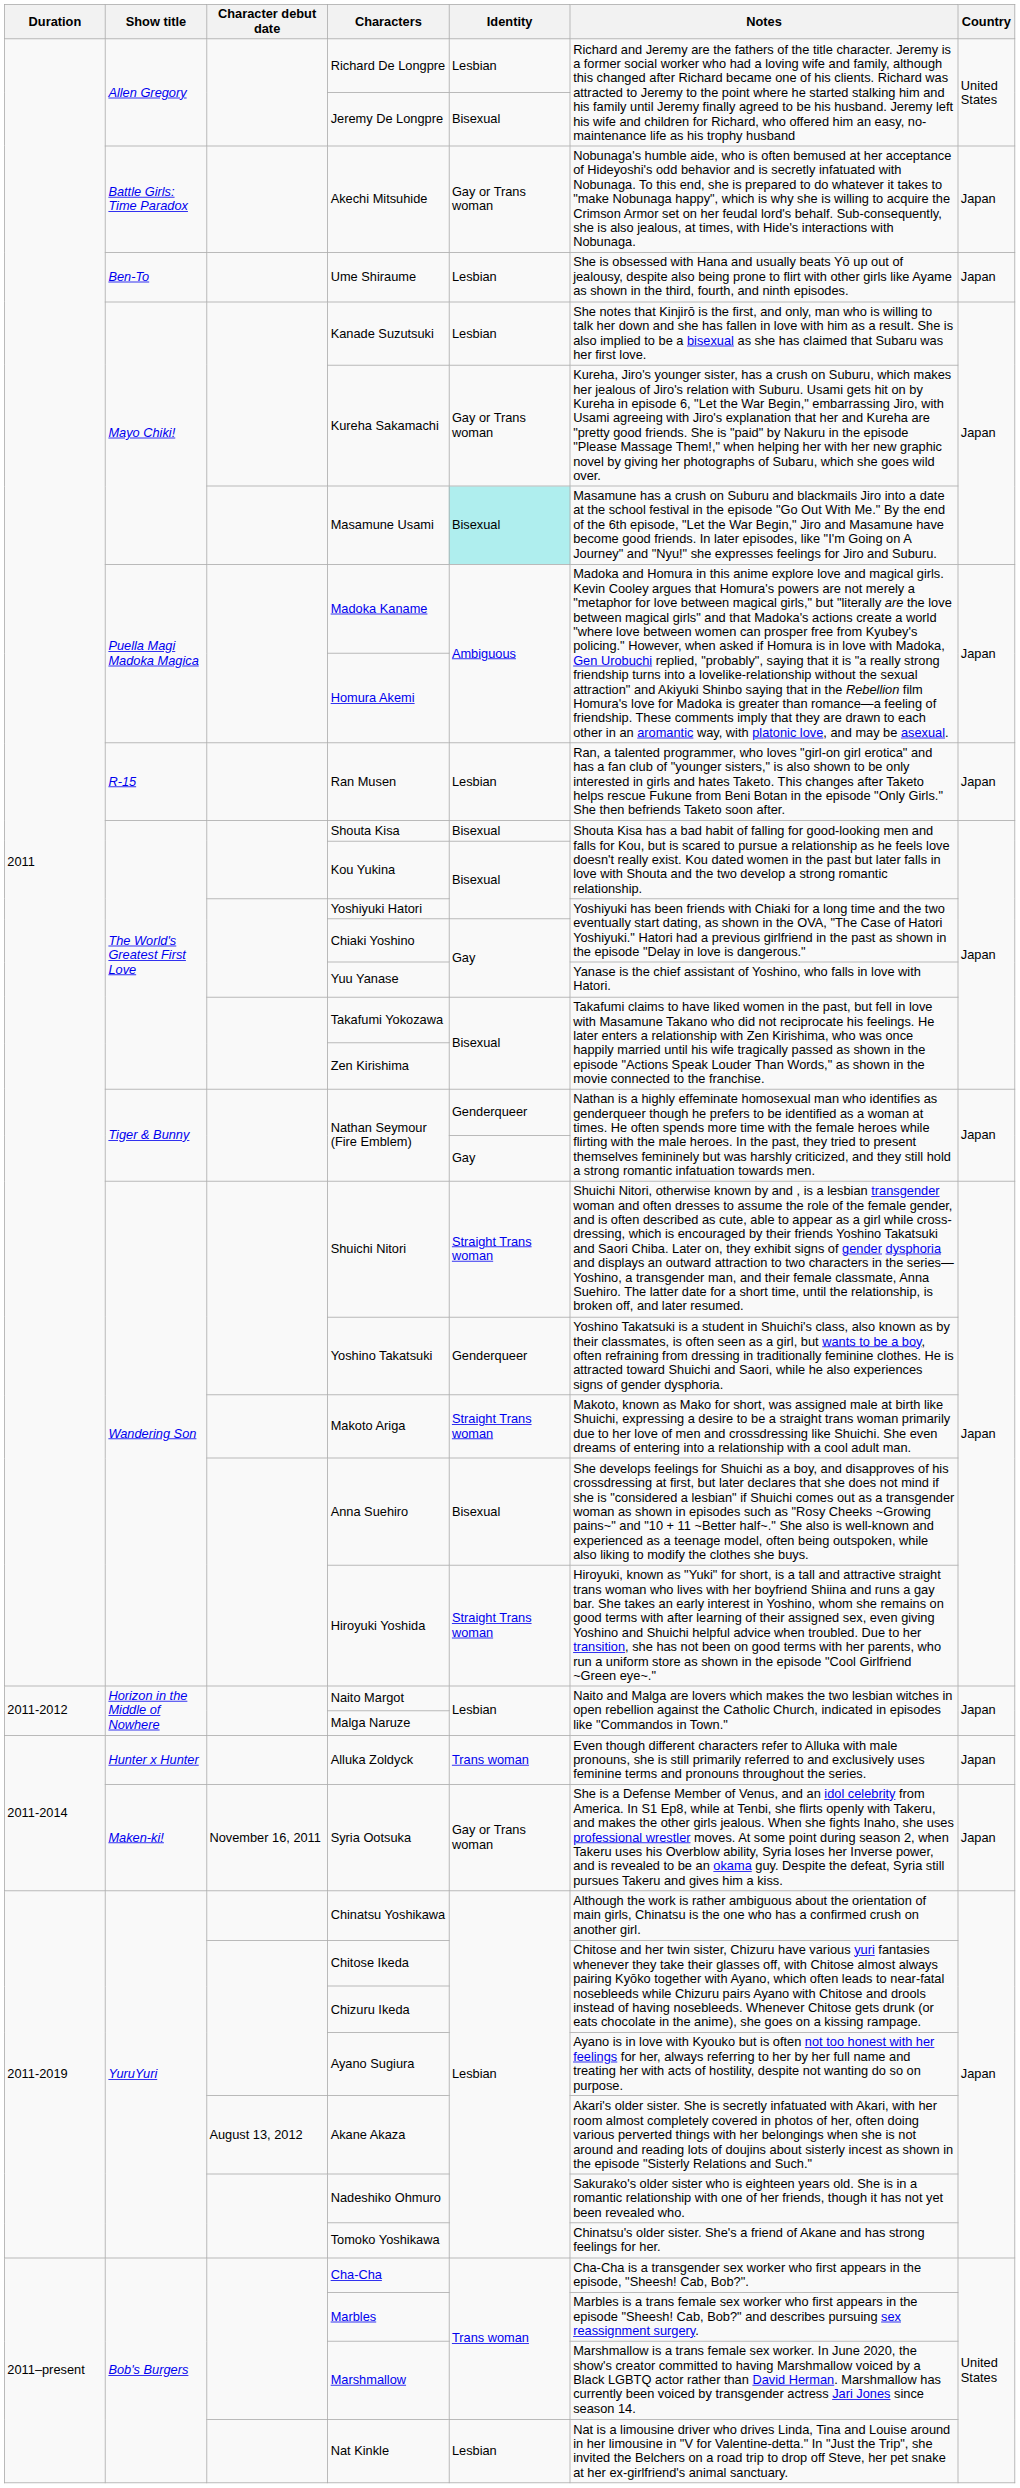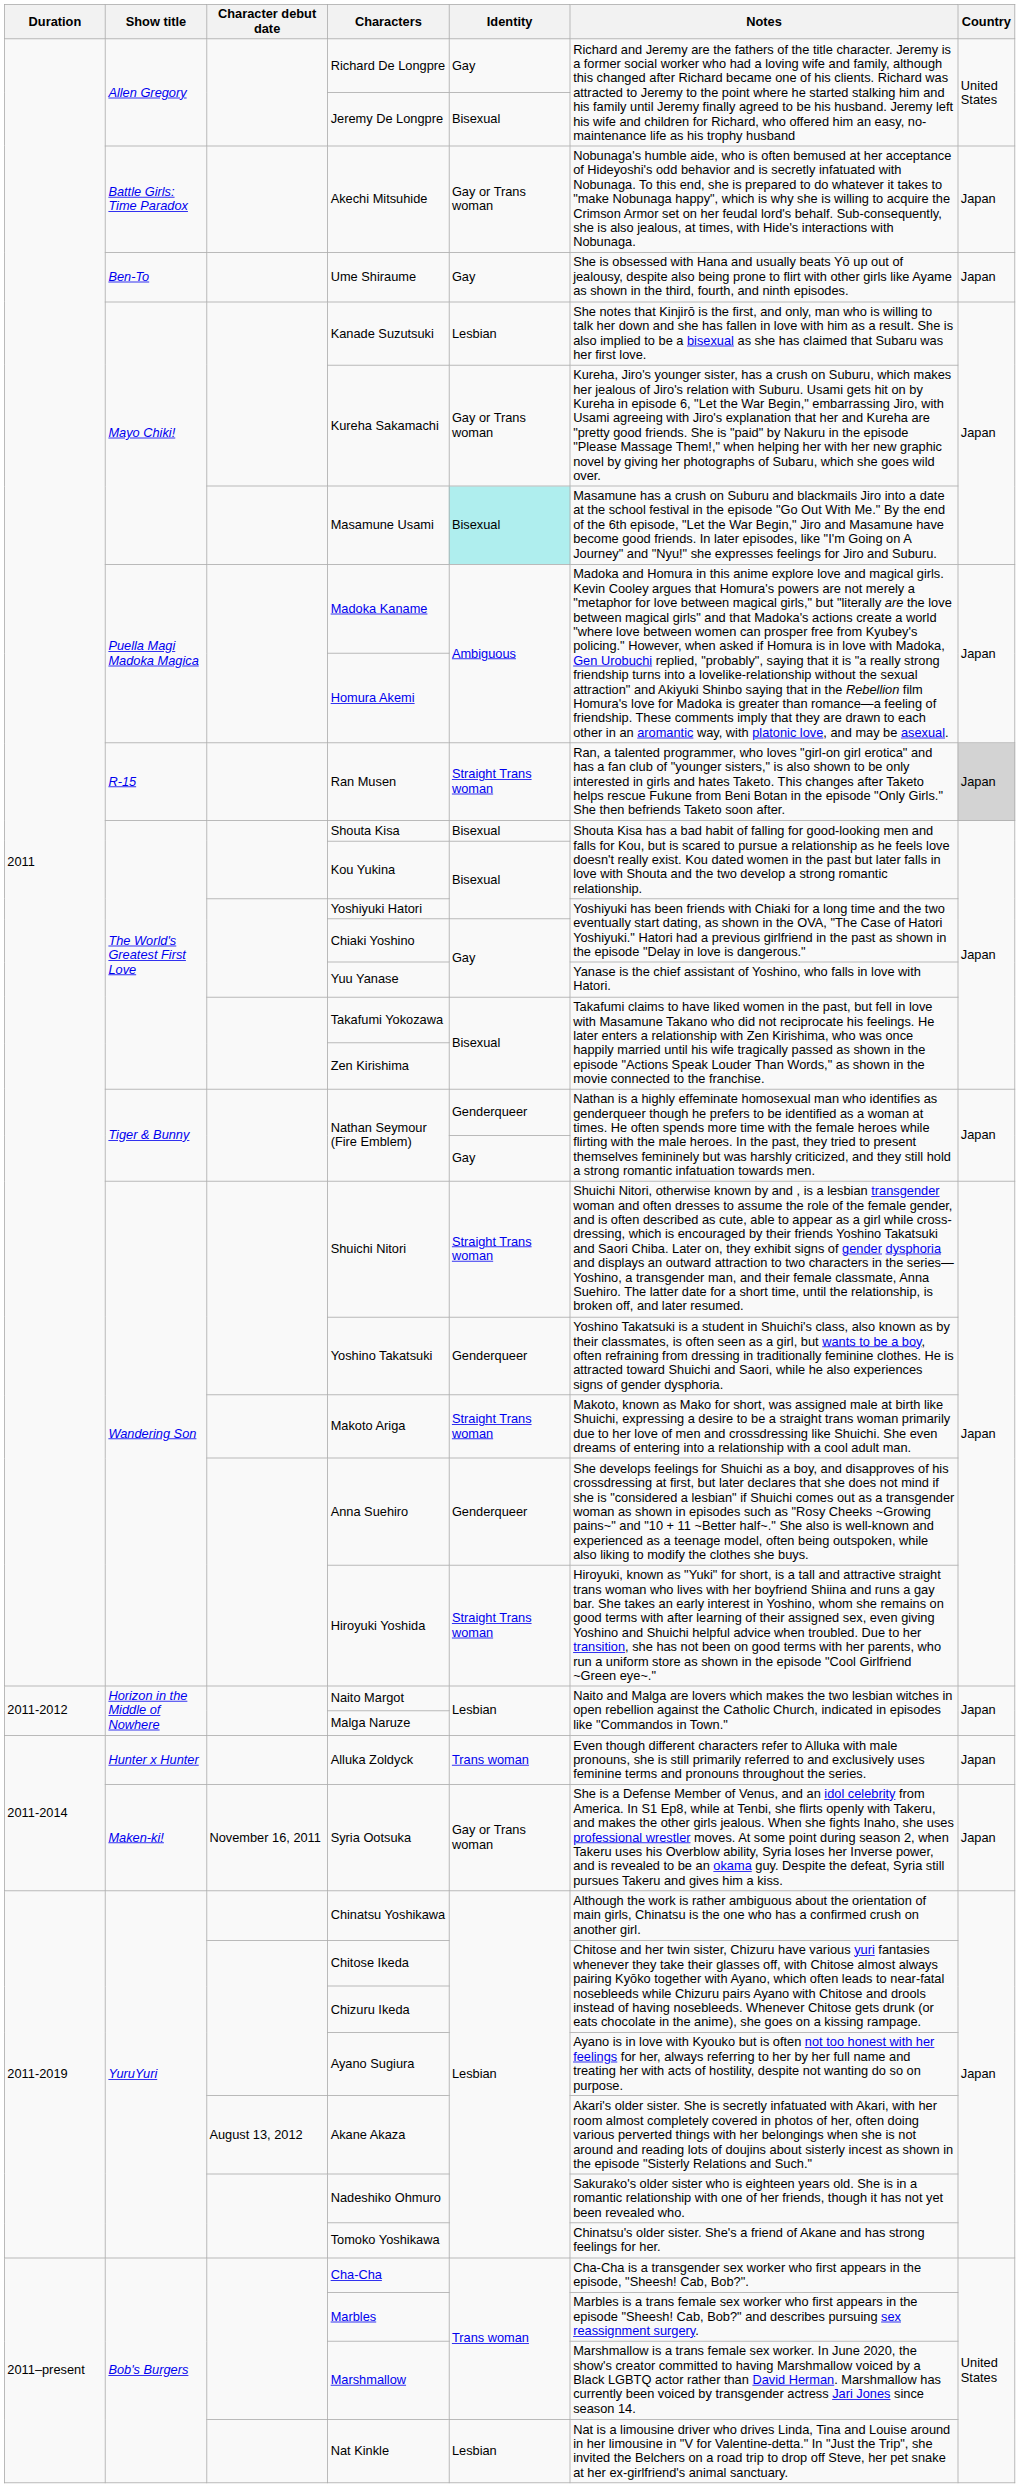Richard De Longpre | Identity: Lesbian -> Gay
Ume Shiraume | Identity: Lesbian -> Gay
Ran Musen | Identity: Lesbian -> Straight Trans woman
Ran Musen | Country: no background -> lightgrey background
Anna Suehiro | Identity: Bisexual -> Genderqueer
